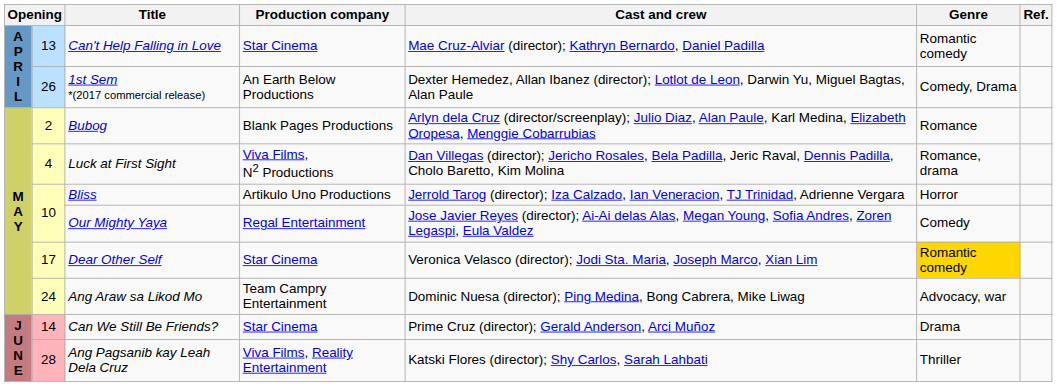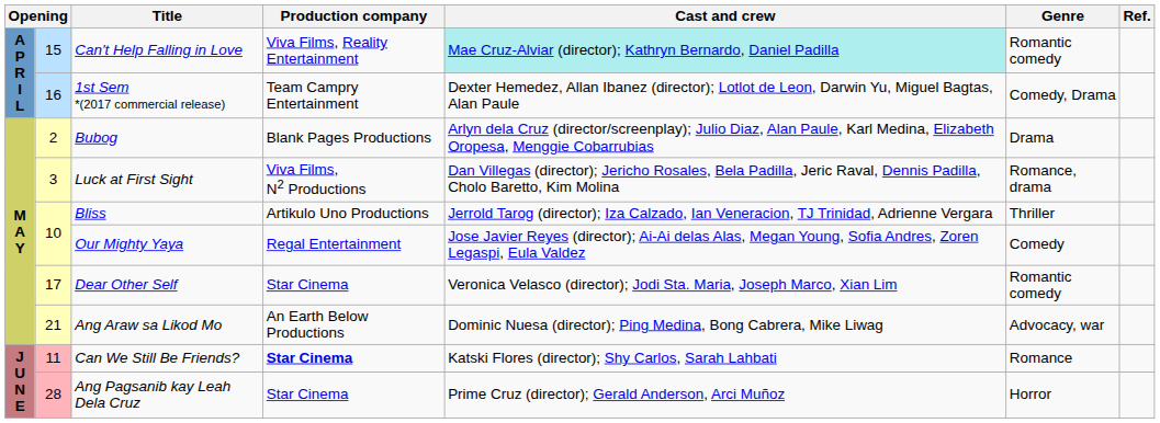Can't Help Falling in Love | column 2: 13 -> 15
Can't Help Falling in Love | Production company: Star Cinema -> Viva Films, Reality Entertainment
Can't Help Falling in Love | Cast and crew: no background -> paleturquoise background
1st Sem *(2017 commercial release) | column 2: 26 -> 16
1st Sem *(2017 commercial release) | Production company: An Earth Below Productions -> Team Campry Entertainment
Bubog | Genre: Romance -> Drama
Luck at First Sight | column 2: 4 -> 3
Bliss | Genre: Horror -> Thriller
Dear Other Self | Genre: gold background -> no background
Ang Araw sa Likod Mo | column 2: 24 -> 21
Ang Araw sa Likod Mo | Production company: Team Campry Entertainment -> An Earth Below Productions
Can We Still Be Friends? | column 2: 14 -> 11
Can We Still Be Friends? | Production company: normal -> bold
Can We Still Be Friends? | Cast and crew: Prime Cruz (director); Gerald Anderson, Arci Muñoz -> Katski Flores (director); Shy Carlos, Sarah Lahbati
Can We Still Be Friends? | Genre: Drama -> Romance
Ang Pagsanib kay Leah Dela Cruz | Production company: Viva Films, Reality Entertainment -> Star Cinema
Ang Pagsanib kay Leah Dela Cruz | Cast and crew: Katski Flores (director); Shy Carlos, Sarah Lahbati -> Prime Cruz (director); Gerald Anderson, Arci Muñoz
Ang Pagsanib kay Leah Dela Cruz | Genre: Thriller -> Horror
